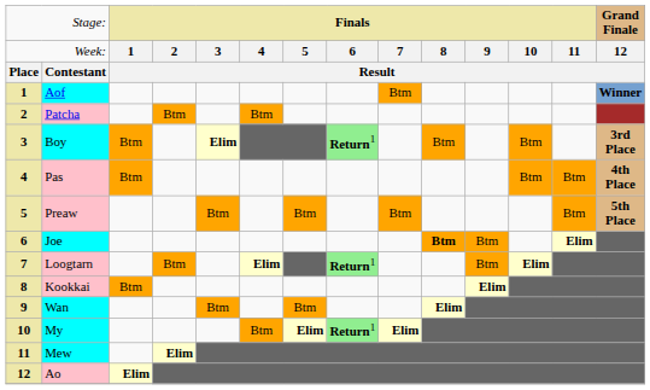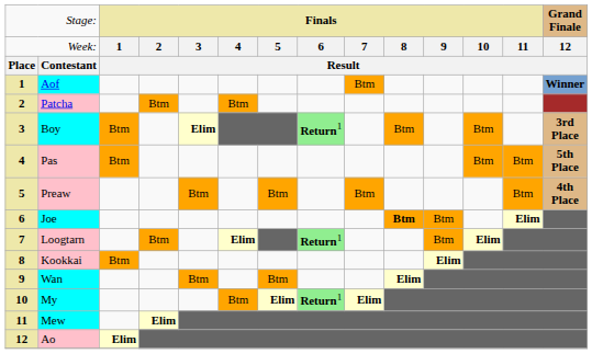Pas | column 14: 4th Place -> 5th Place
Preaw | column 14: 5th Place -> 4th Place
